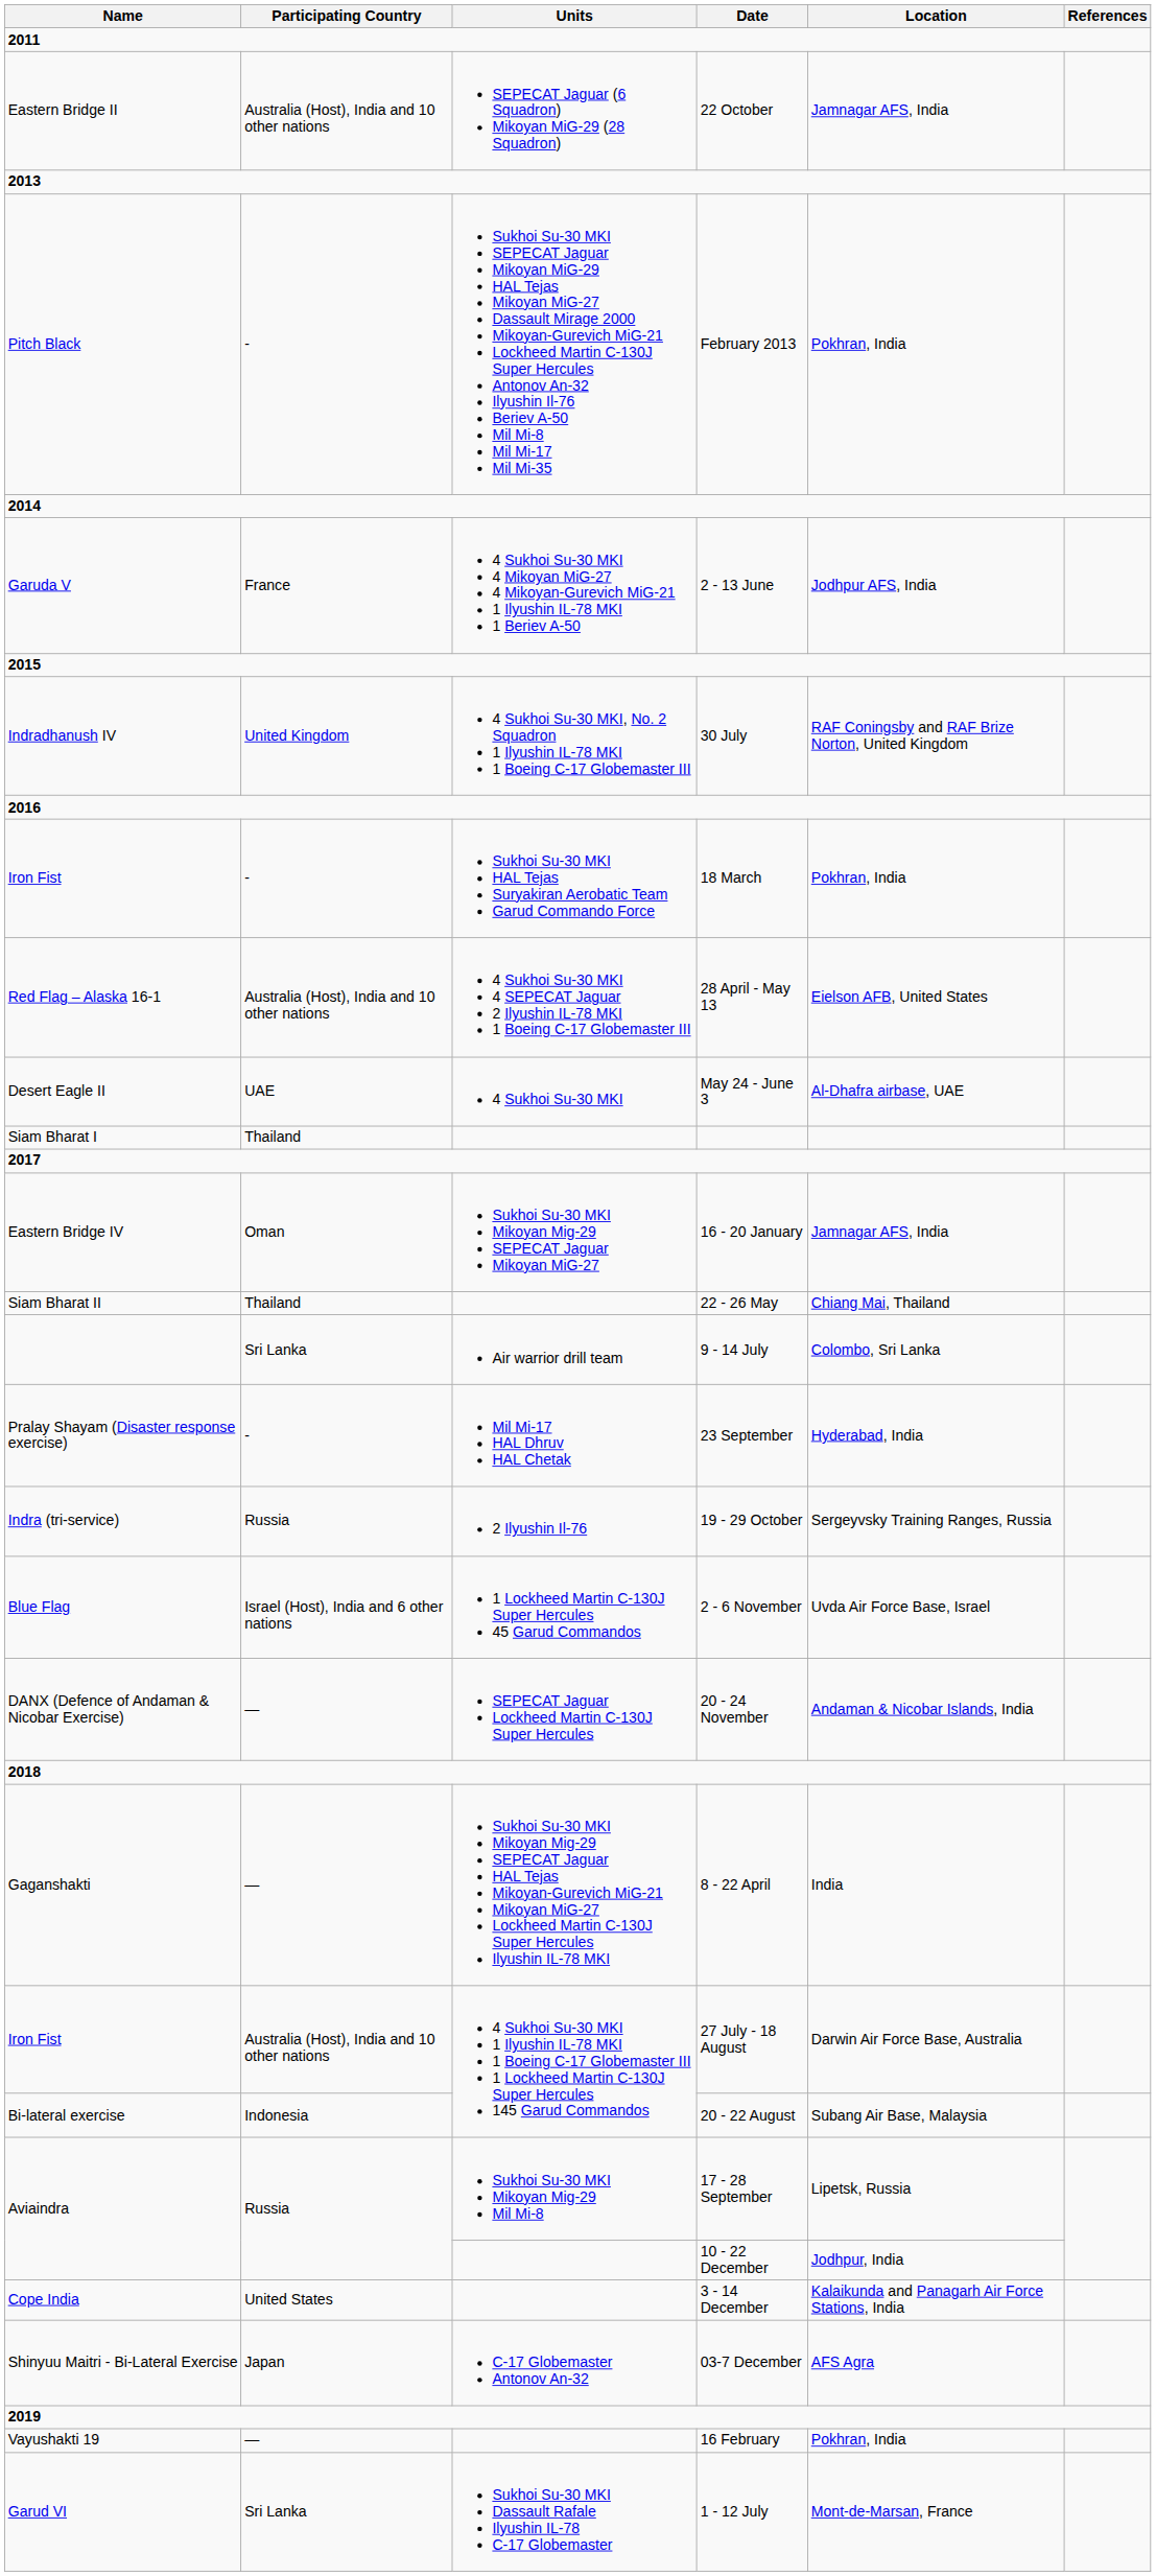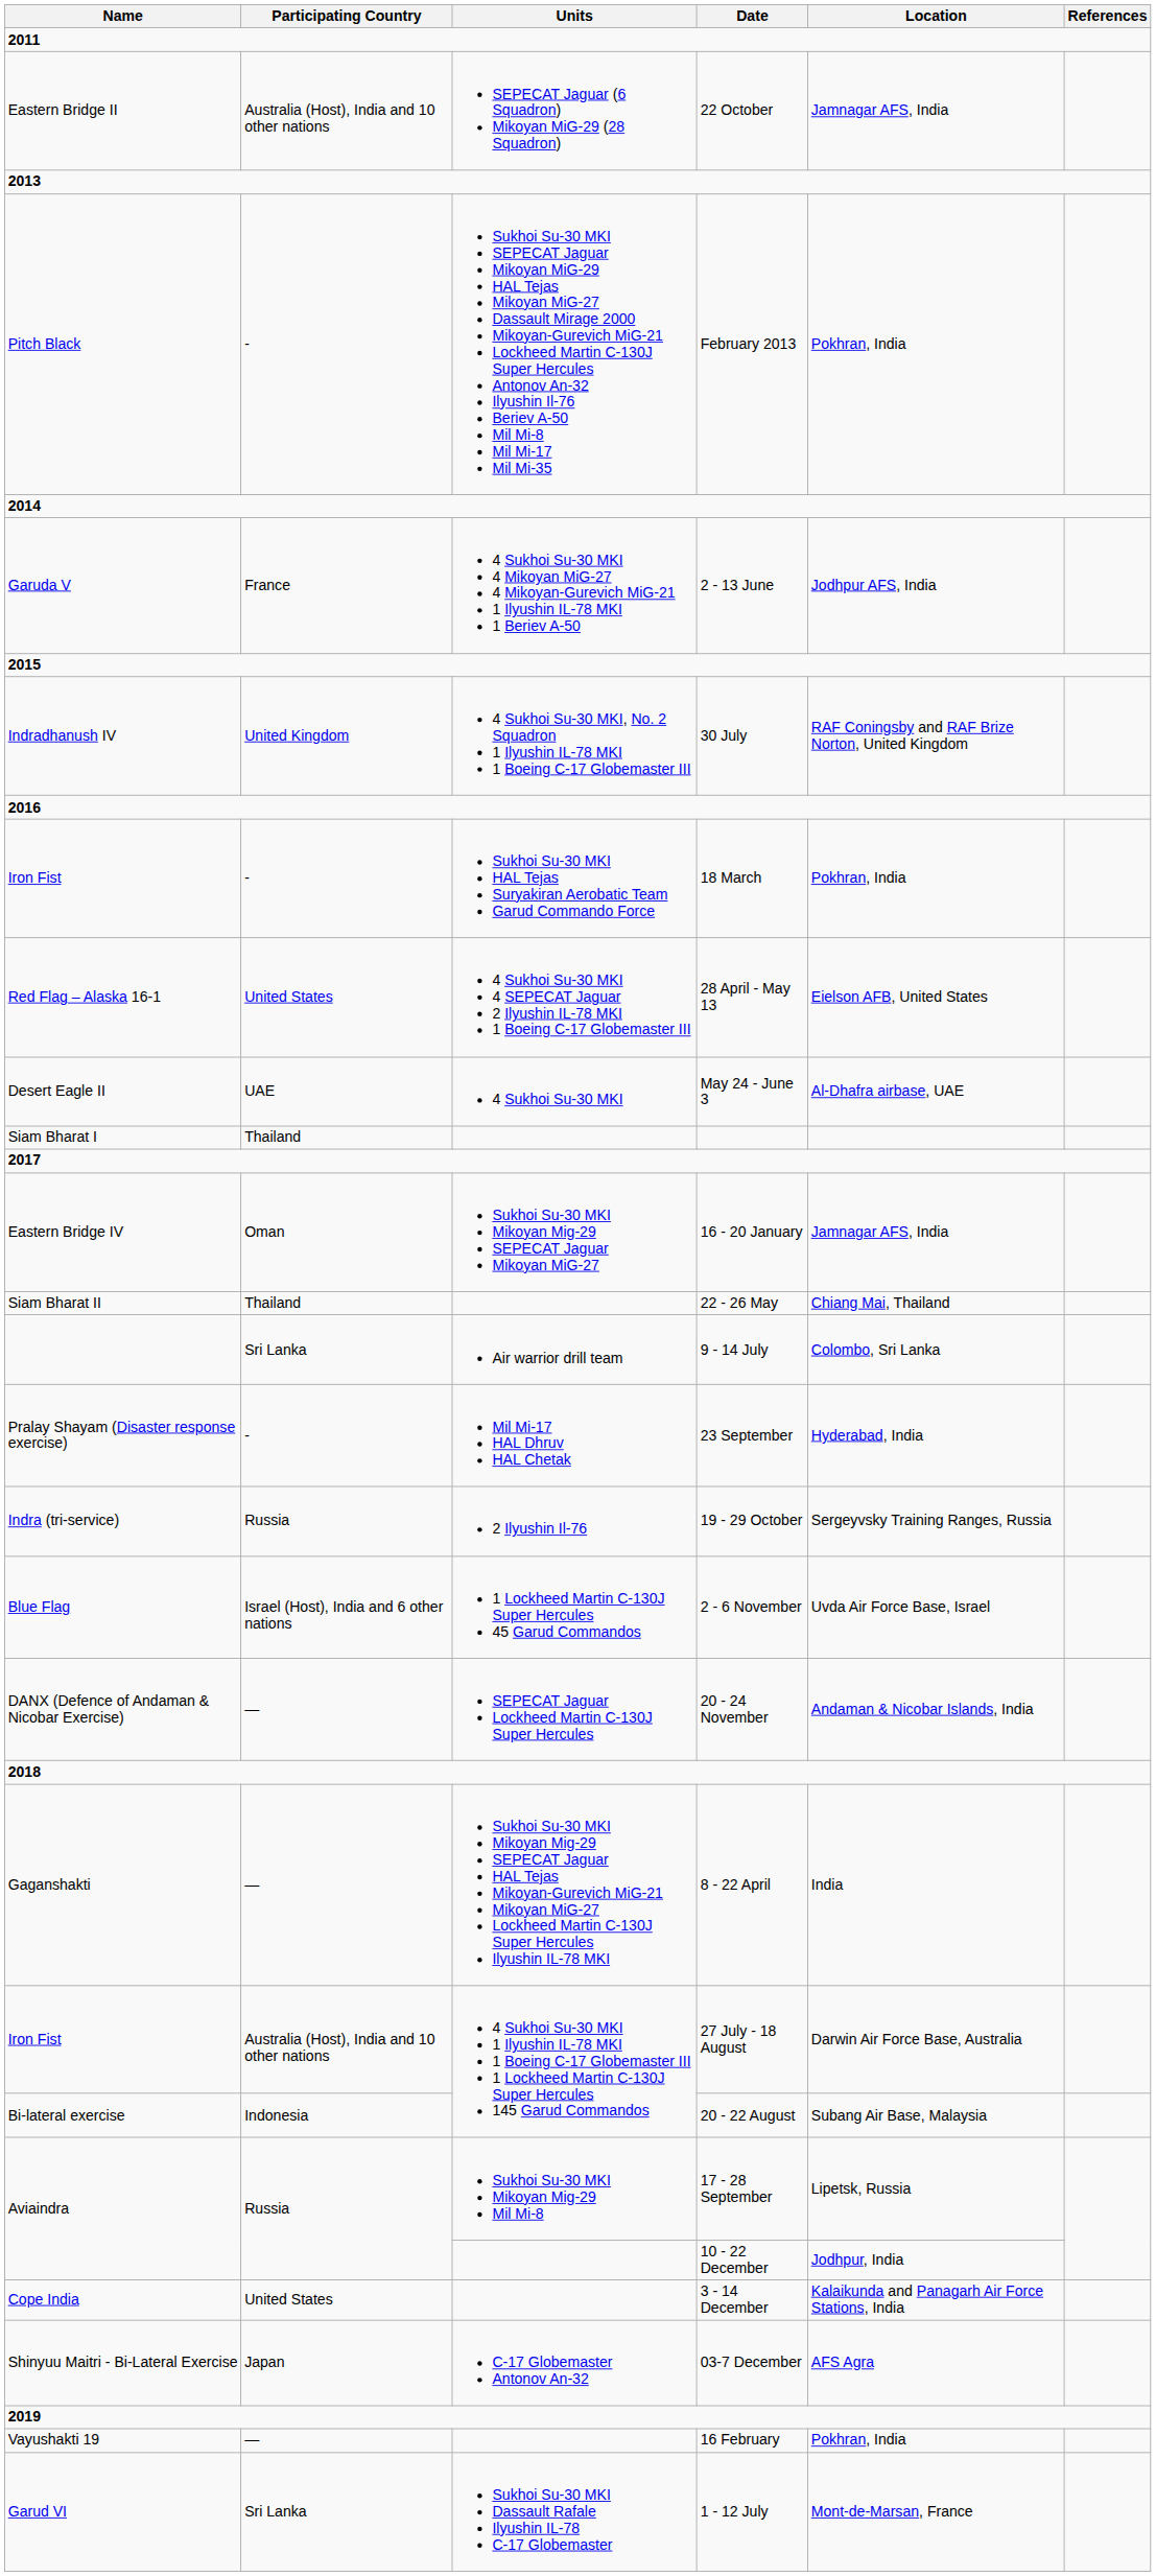28 April - May 13 | Participating Country: Australia (Host), India and 10 other nations -> United States
